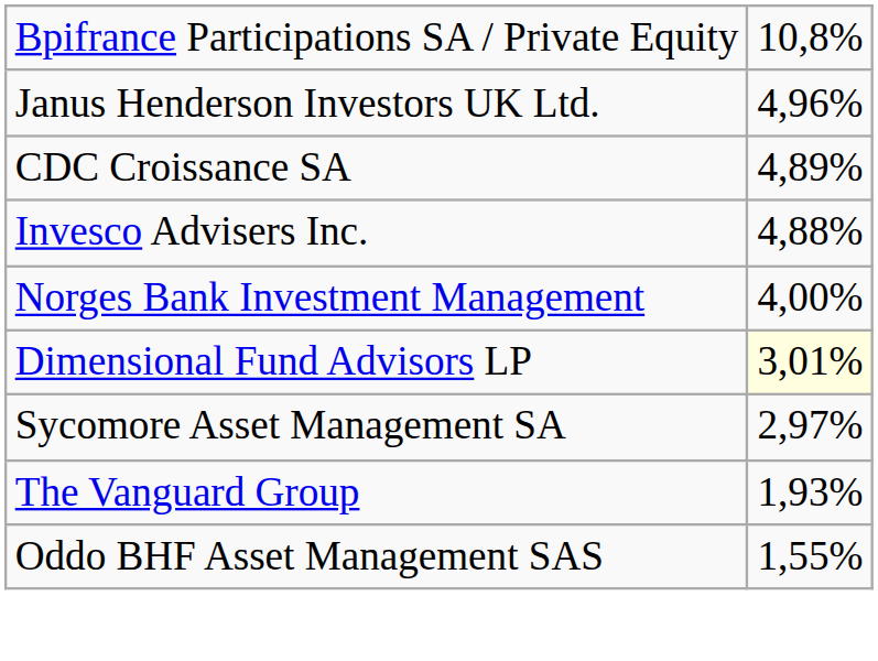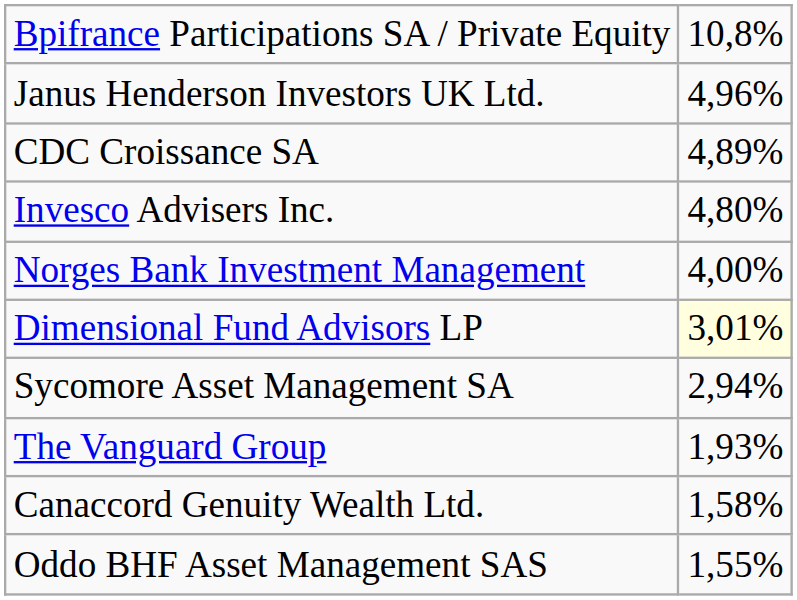Invesco Advisers Inc. | column 2: 4,88% -> 4,80%
Sycomore Asset Management SA | column 2: 2,97% -> 2,94%
+ row: Canaccord Genuity Wealth Ltd. | 1,58%
